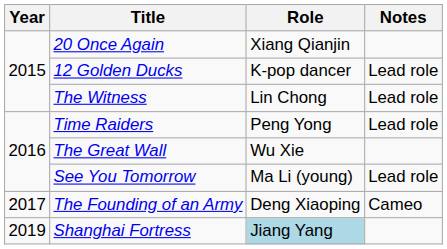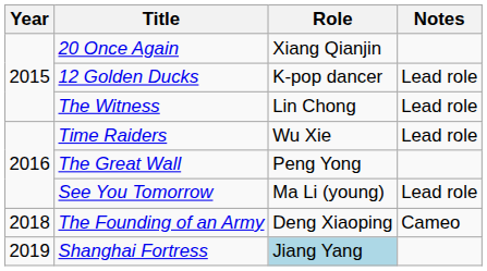Time Raiders | Role: Peng Yong -> Wu Xie
The Great Wall | Role: Wu Xie -> Peng Yong
The Founding of an Army | Year: 2017 -> 2018
